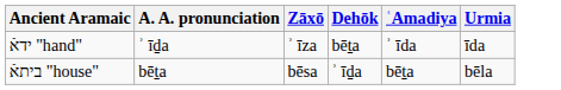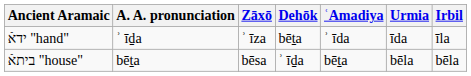+ column: Irbil | īla | bēla
